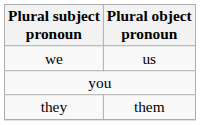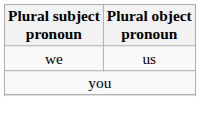- row: they | them
